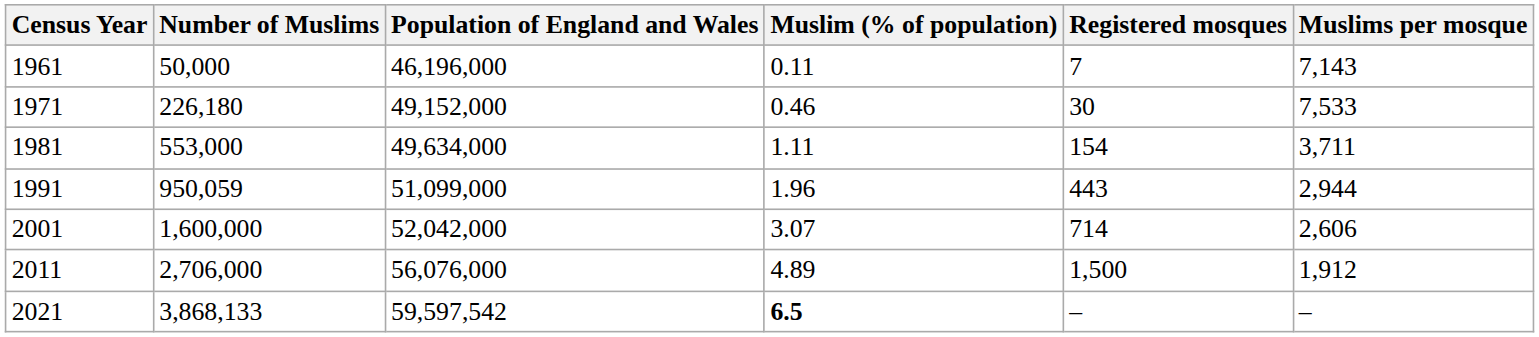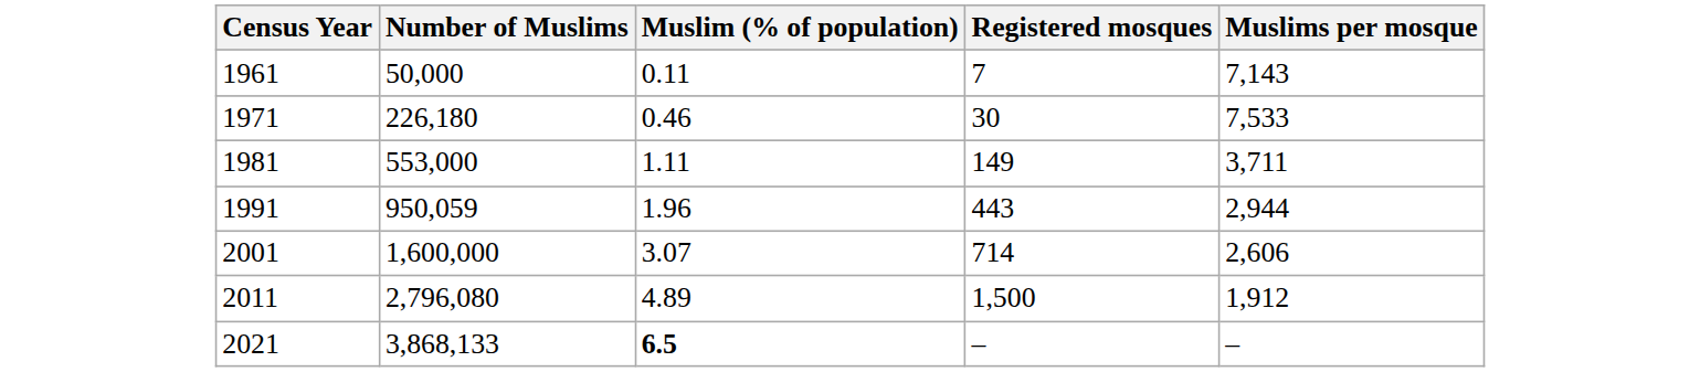- column: Population of England and Wales | 46,196,000 | 49,152,000 | 49,634,000 | 51,099,000 | 52,042,000 | 56,076,000 | 59,597,542
1981 | Registered mosques: 154 -> 149
2011 | Number of Muslims: 2,706,000 -> 2,796,080
